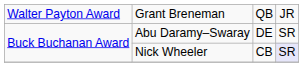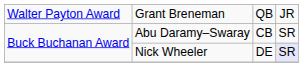Abu Daramy–Swaray | column 3: DE -> CB
Nick Wheeler | column 3: CB -> DE
